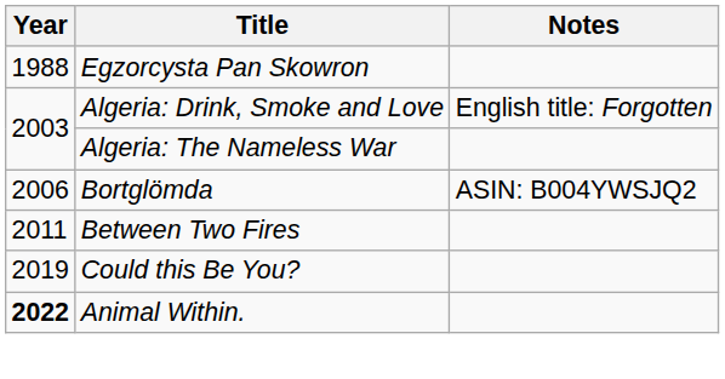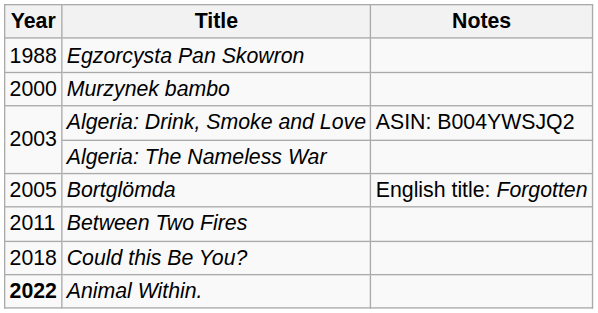+ row: 2000 | Murzynek bambo
Algeria: Drink, Smoke and Love | Notes: English title: Forgotten -> ASIN: B004YWSJQ2
Bortglömda | Year: 2006 -> 2005
Bortglömda | Notes: ASIN: B004YWSJQ2 -> English title: Forgotten
Could this Be You? | Year: 2019 -> 2018
